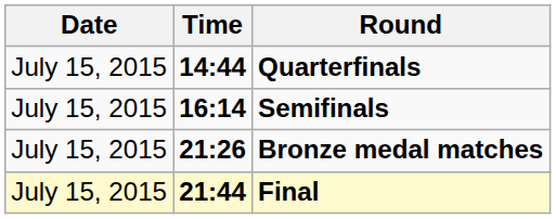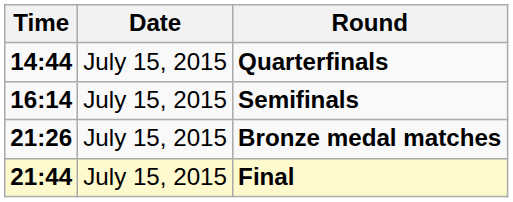columns swapped: Date <-> Time
